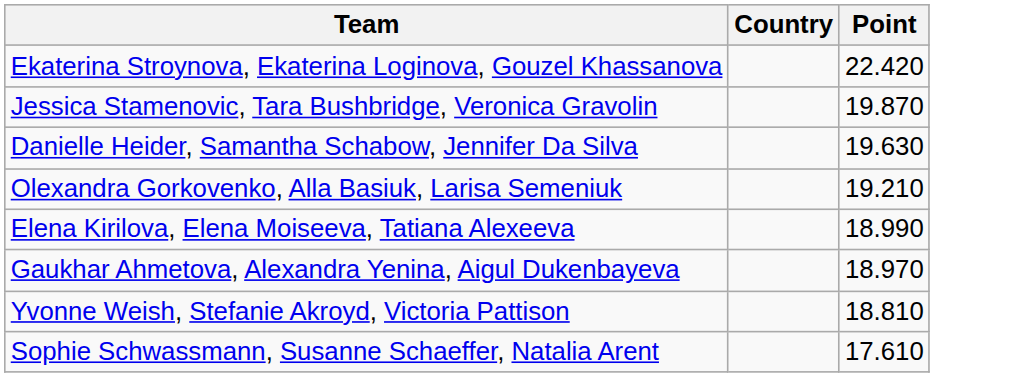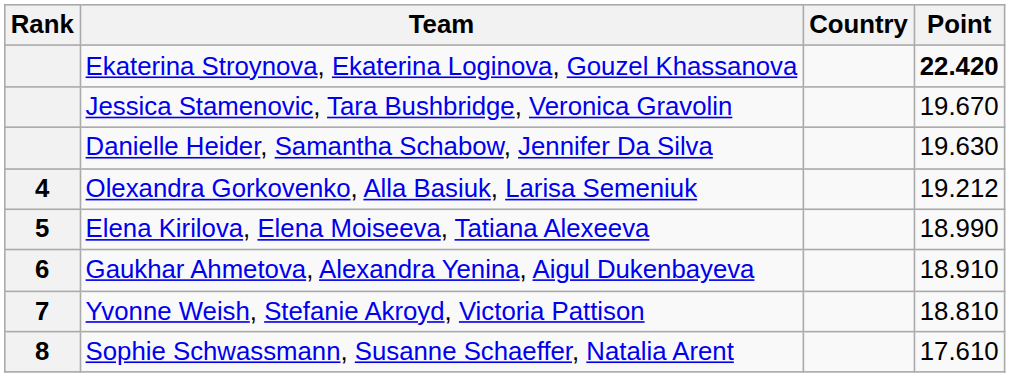+ column: Rank | 4 | 5 | 6 | 7 | 8
Ekaterina Stroynova, Ekaterina Loginova, Gouzel Khassanova | Point: normal -> bold
Jessica Stamenovic, Tara Bushbridge, Veronica Gravolin | Point: 19.870 -> 19.670
Olexandra Gorkovenko, Alla Basiuk, Larisa Semeniuk | Point: 19.210 -> 19.212
Gaukhar Ahmetova, Alexandra Yenina, Aigul Dukenbayeva | Point: 18.970 -> 18.910
